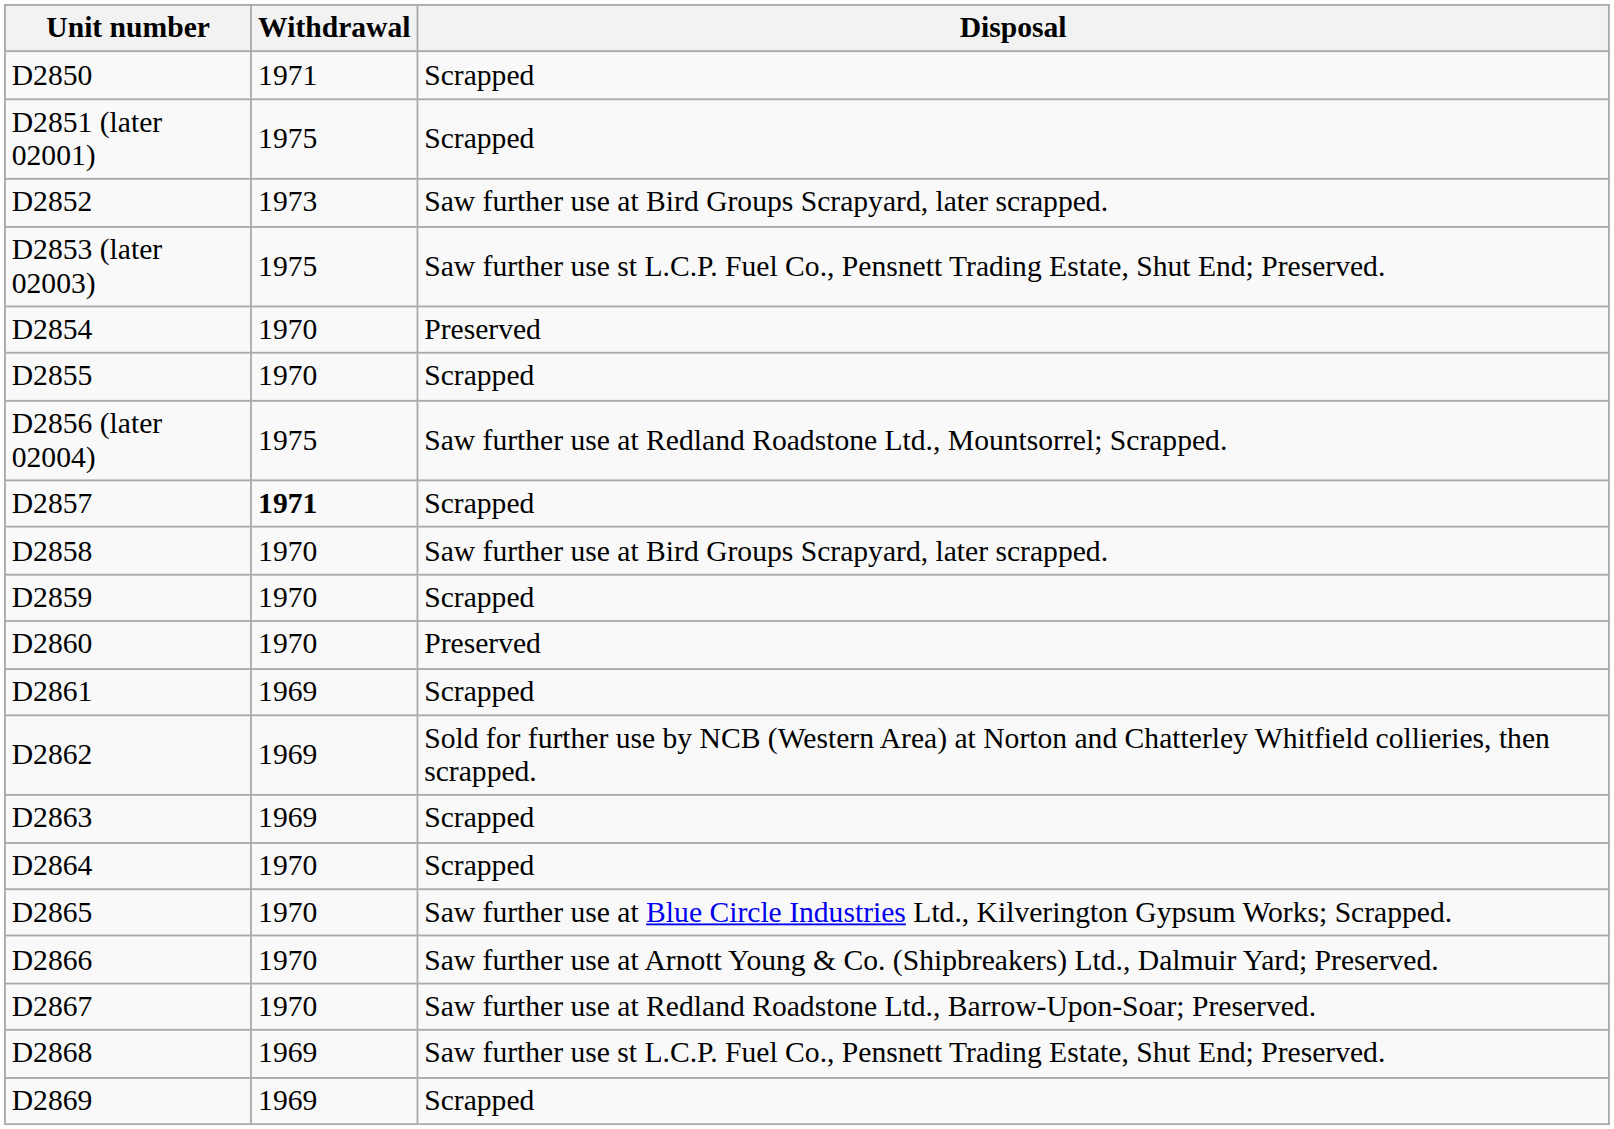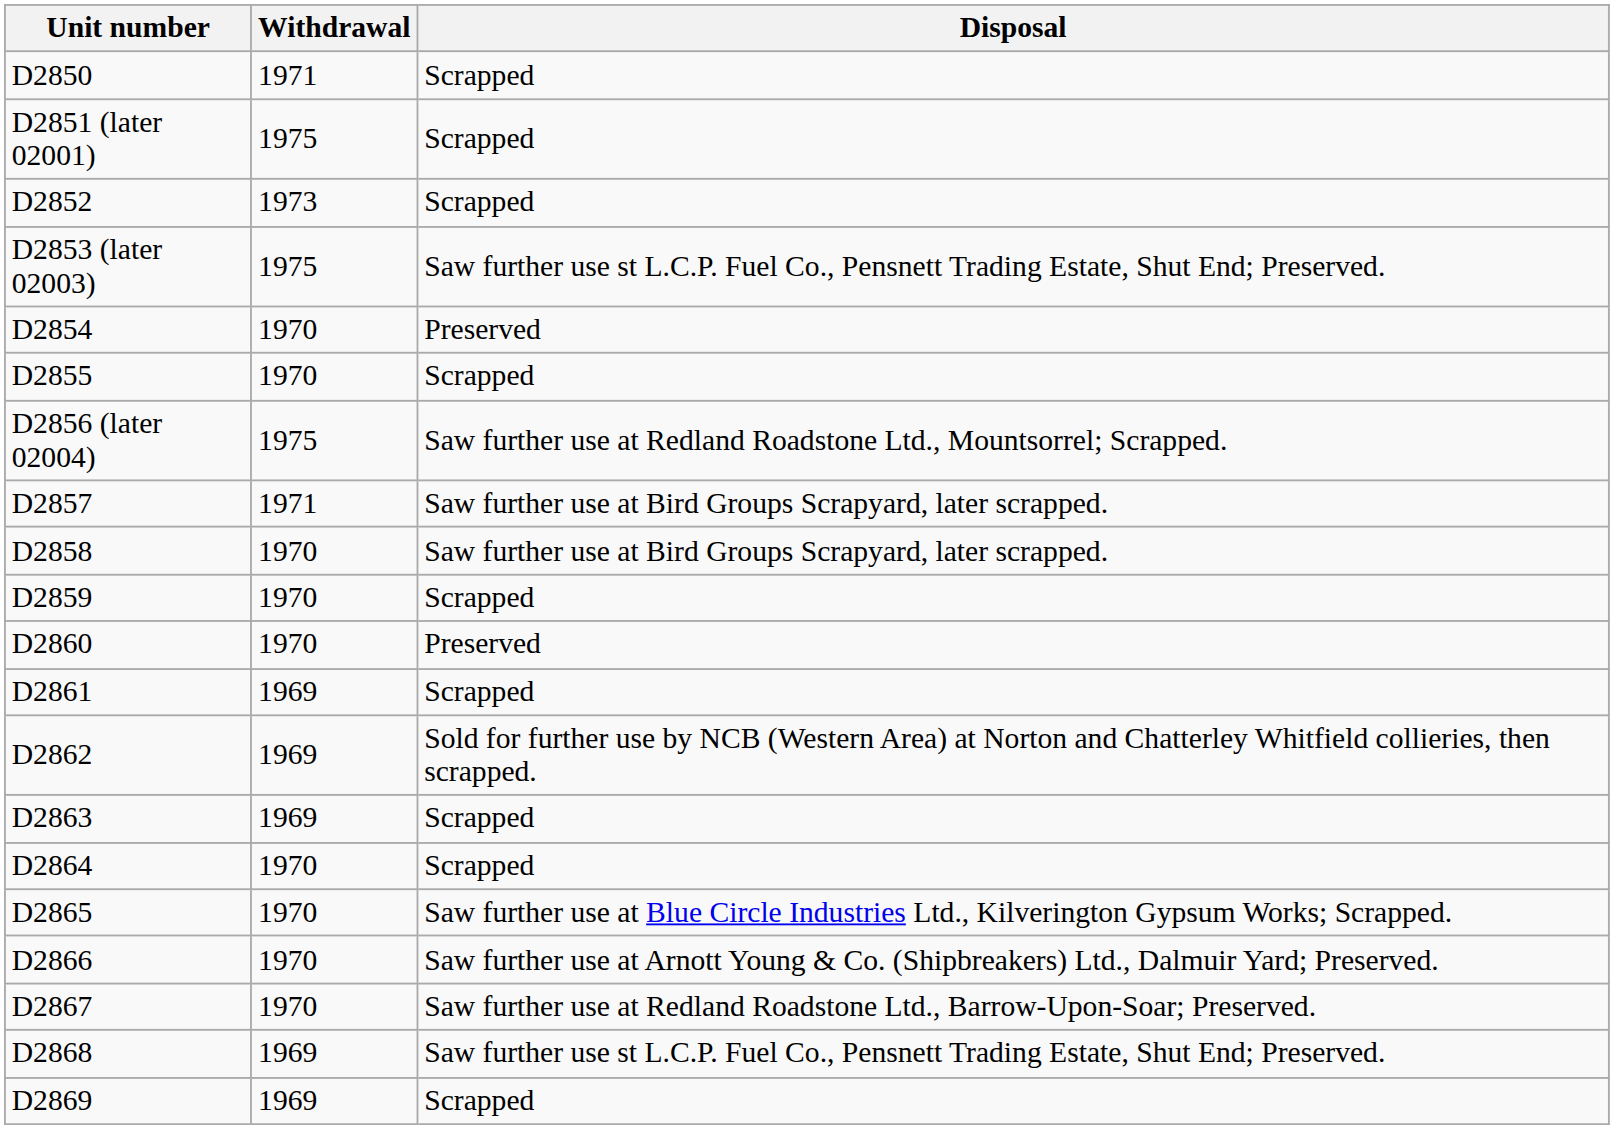D2852 | Disposal: Saw further use at Bird Groups Scrapyard, later scrapped. -> Scrapped
D2857 | Withdrawal: bold -> normal
D2857 | Disposal: Scrapped -> Saw further use at Bird Groups Scrapyard, later scrapped.
